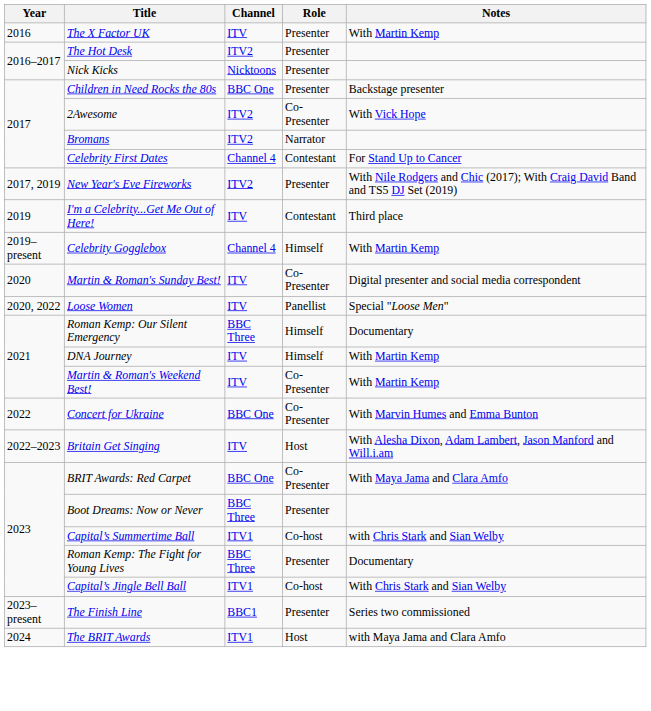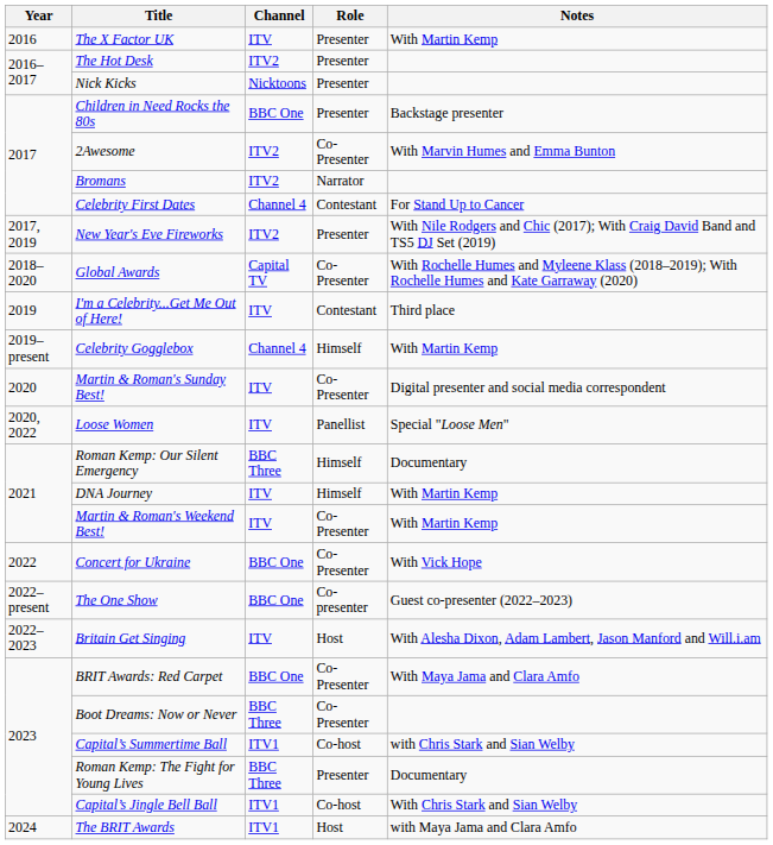2Awesome | Notes: With Vick Hope -> With Marvin Humes and Emma Bunton
+ row: 2018–2020 | Global Awards | Capital TV | Co-Presenter | With Rochelle Humes and Myleene Klass (2018–2019); With Rochelle Humes and Kate Garraway (2020)
Concert for Ukraine | Notes: With Marvin Humes and Emma Bunton -> With Vick Hope
+ row: 2022–present | The One Show | BBC One | Co-presenter | Guest co-presenter (2022–2023)
Boot Dreams: Now or Never | Role: Presenter -> Co-Presenter
- row: 2023–present | The Finish Line | BBC1 | Presenter | Series two commissioned
